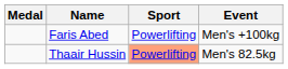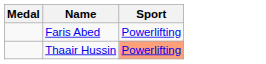- column: Event | Men's +100kg | Men's 82.5kg
